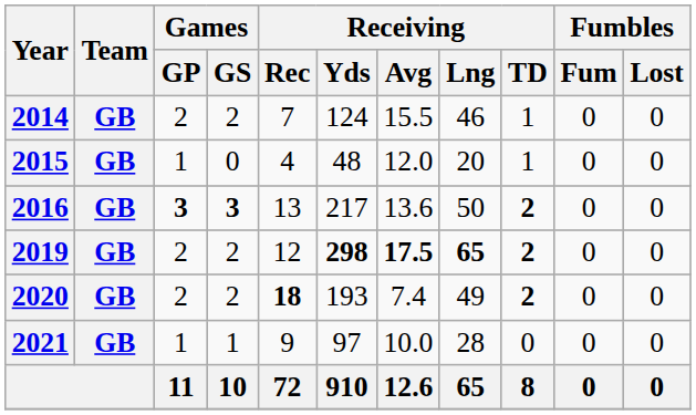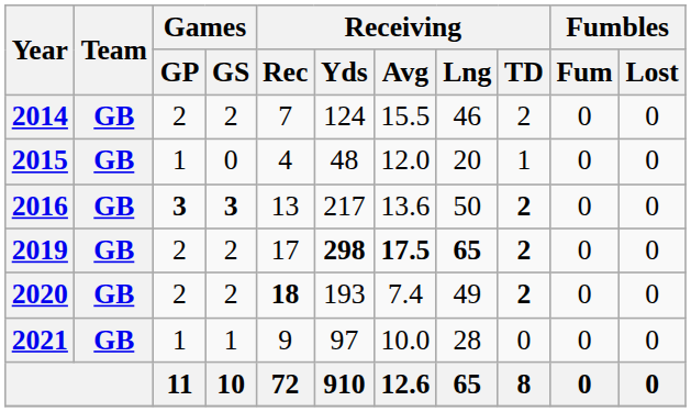2014 | Receiving / TD: 1 -> 2
2019 | Receiving / Rec: 12 -> 17
